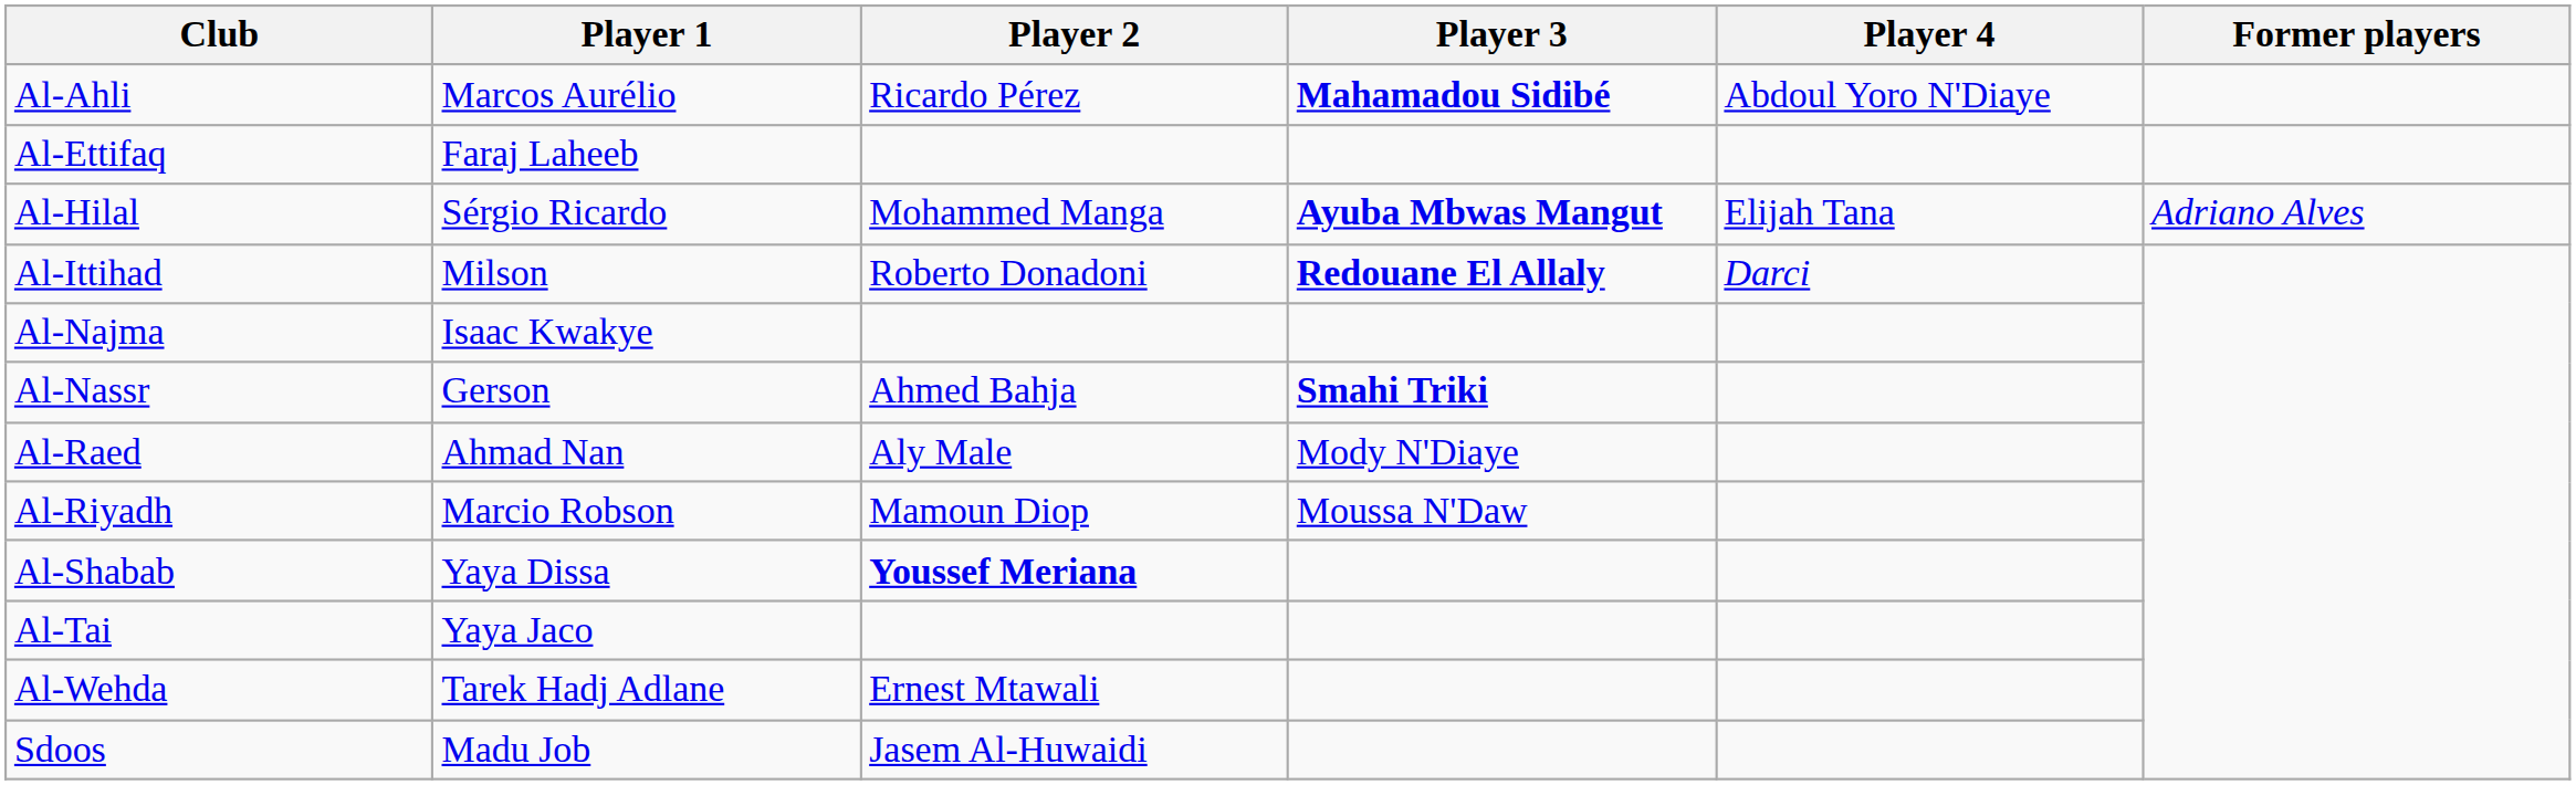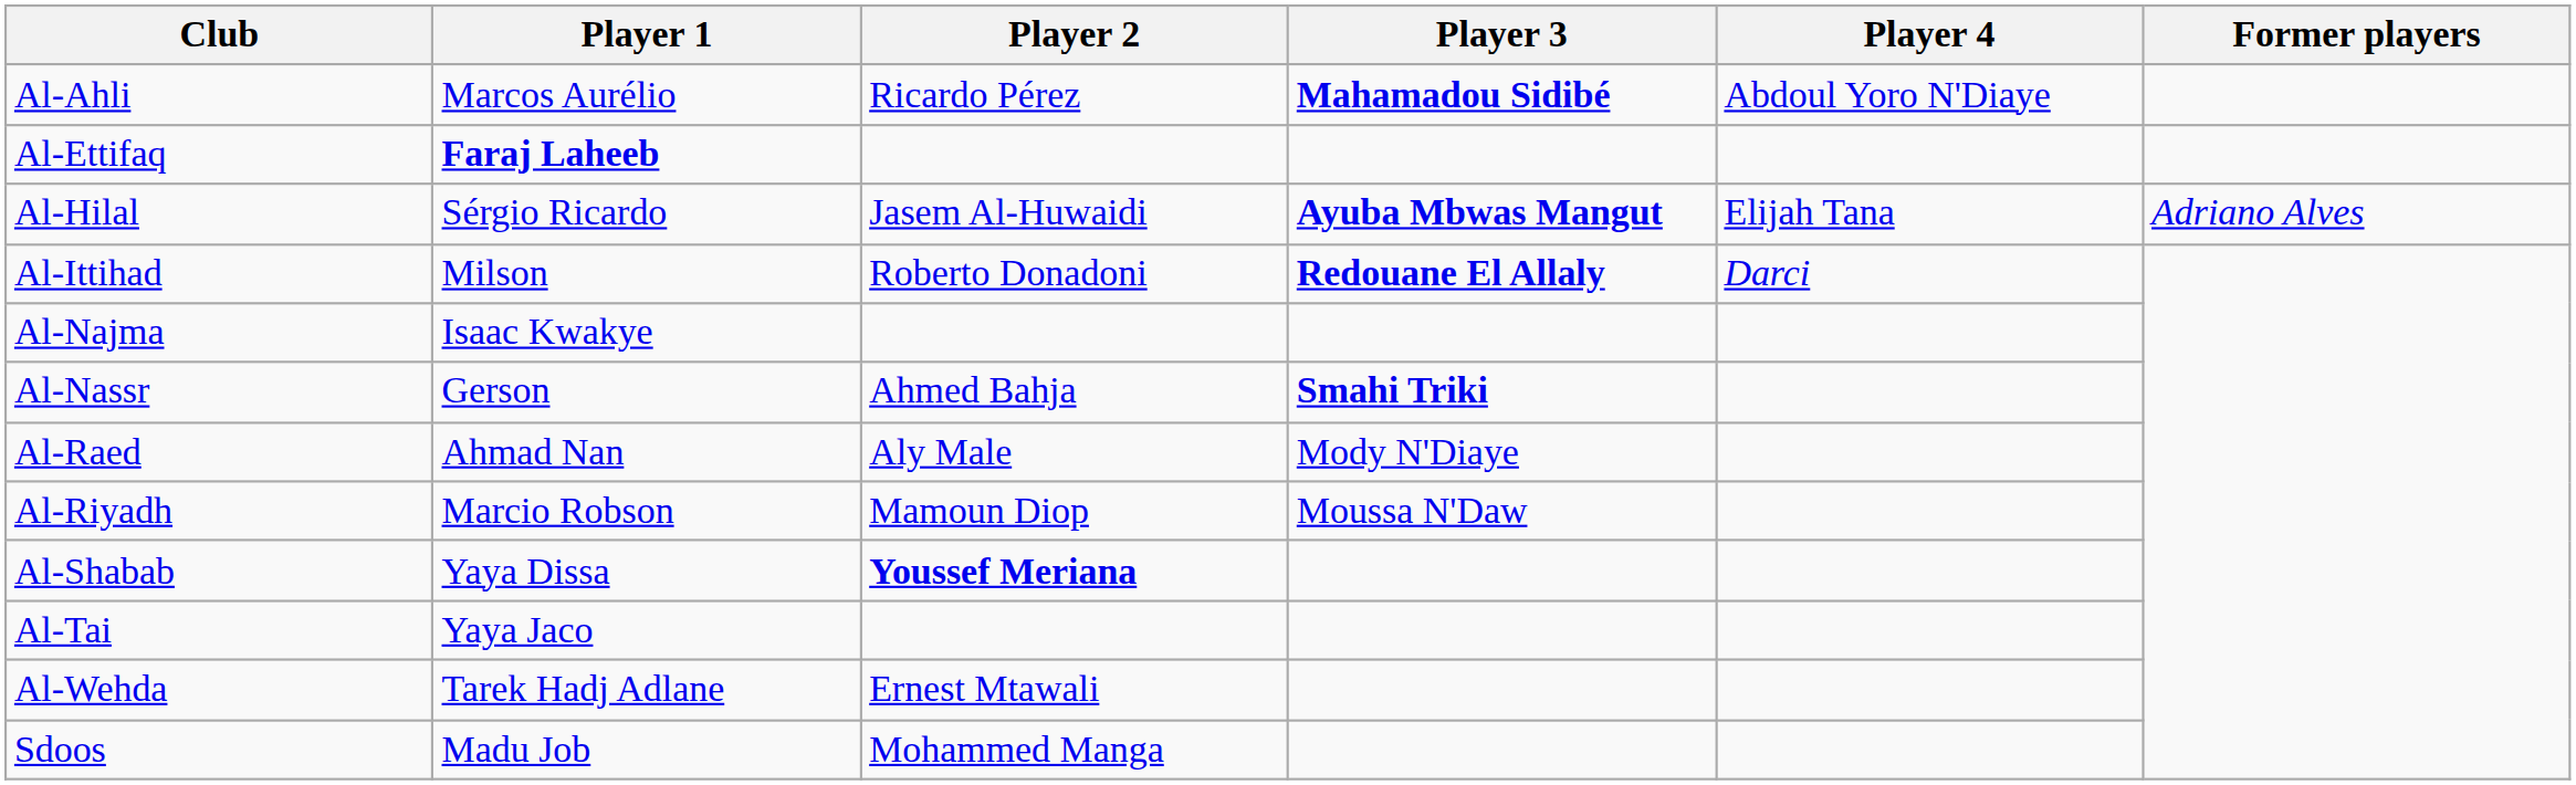Al-Ettifaq | Player 1: normal -> bold
Al-Hilal | Player 2: Mohammed Manga -> Jasem Al-Huwaidi
Sdoos | Player 2: Jasem Al-Huwaidi -> Mohammed Manga
